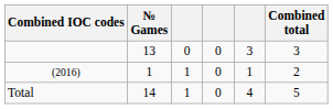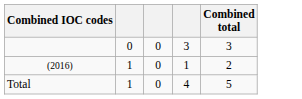- column: № Games | 13 | 1 | 14
